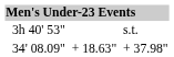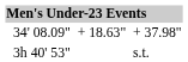rows swapped: 3h 40' 53" <-> 34' 08.09"
